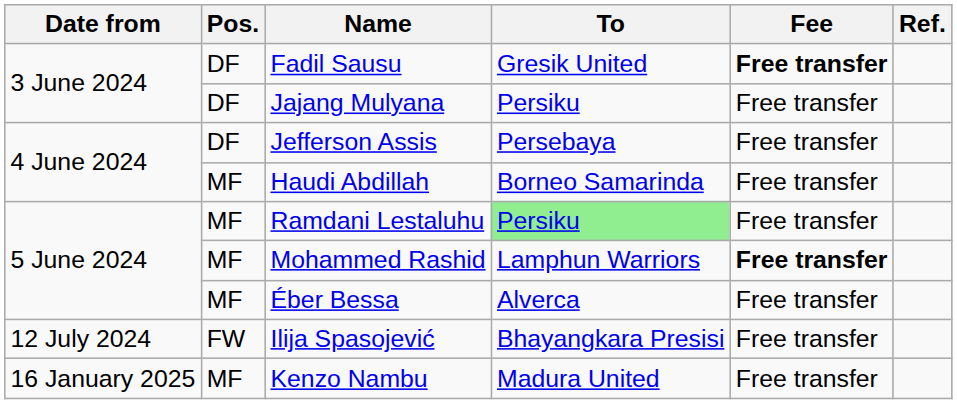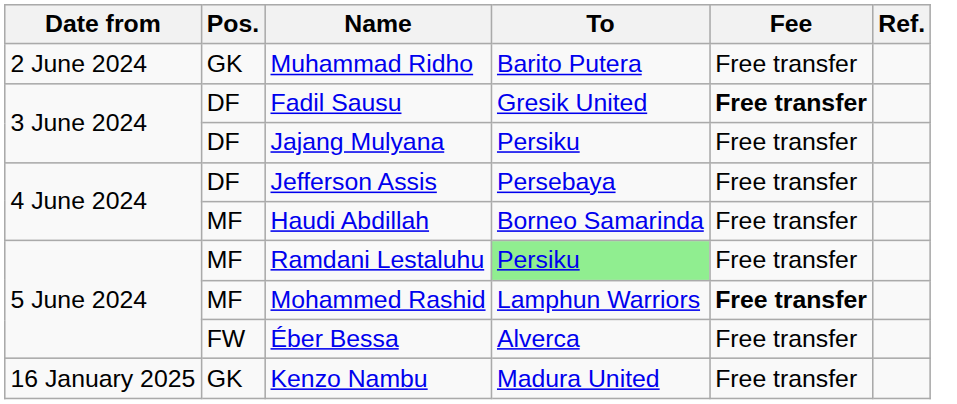+ row: 2 June 2024 | GK | Muhammad Ridho | Barito Putera | Free transfer
Éber Bessa | Pos.: MF -> FW
- row: 12 July 2024 | FW | Ilija Spasojević | Bhayangkara Presisi | Free transfer
Kenzo Nambu | Pos.: MF -> GK
